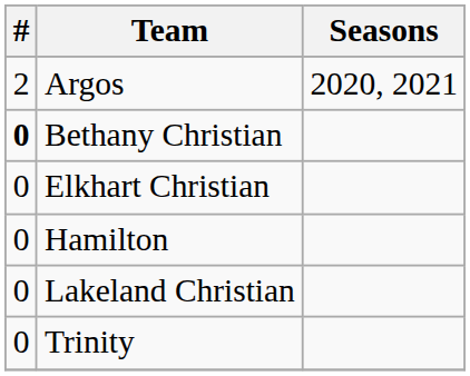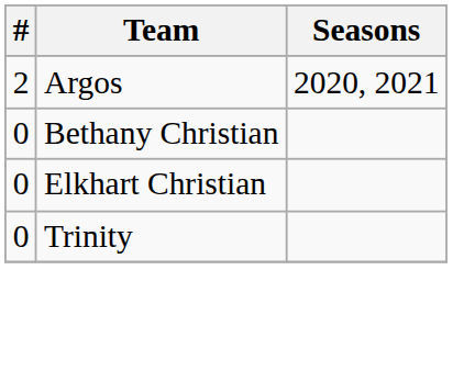Bethany Christian | #: bold -> normal
- row: 0 | Hamilton
- row: 0 | Lakeland Christian
